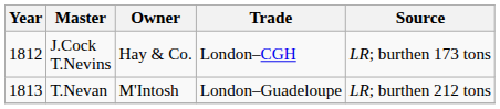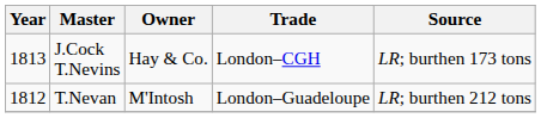J.Cock T.Nevins | Year: 1812 -> 1813
T.Nevan | Year: 1813 -> 1812
